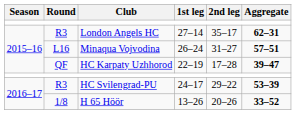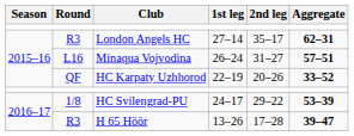HC Karpaty Uzhhorod | 2nd leg: 17–28 -> 20–26
HC Karpaty Uzhhorod | Aggregate: 39–47 -> 33–52
HC Svilengrad-PU | Round: R3 -> 1/8
H 65 Höör | Round: 1/8 -> R3
H 65 Höör | 2nd leg: 20–26 -> 17–28
H 65 Höör | Aggregate: 33–52 -> 39–47
